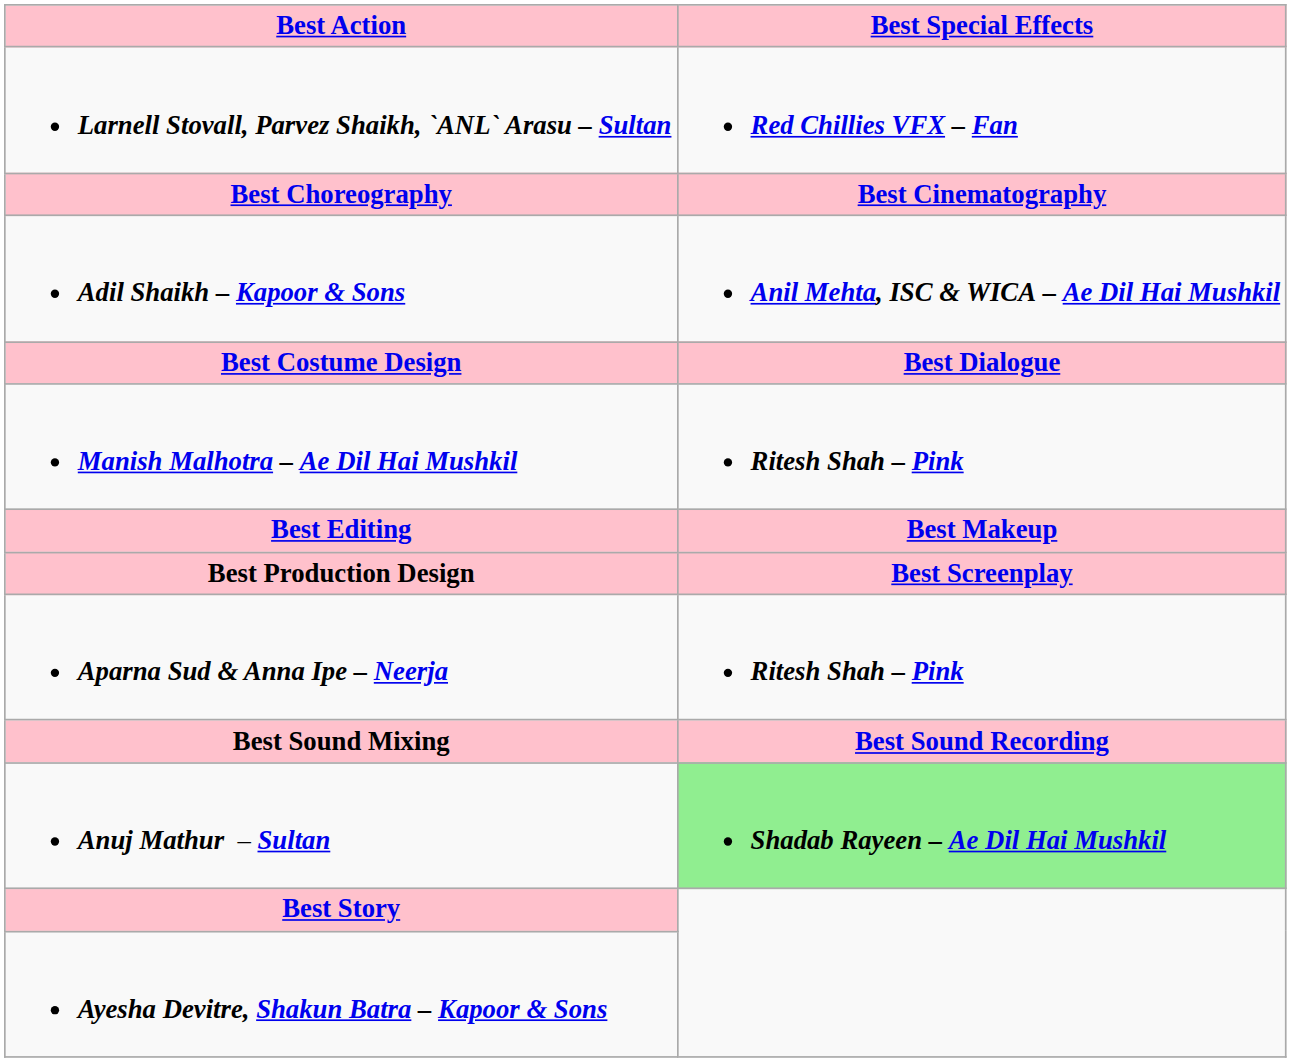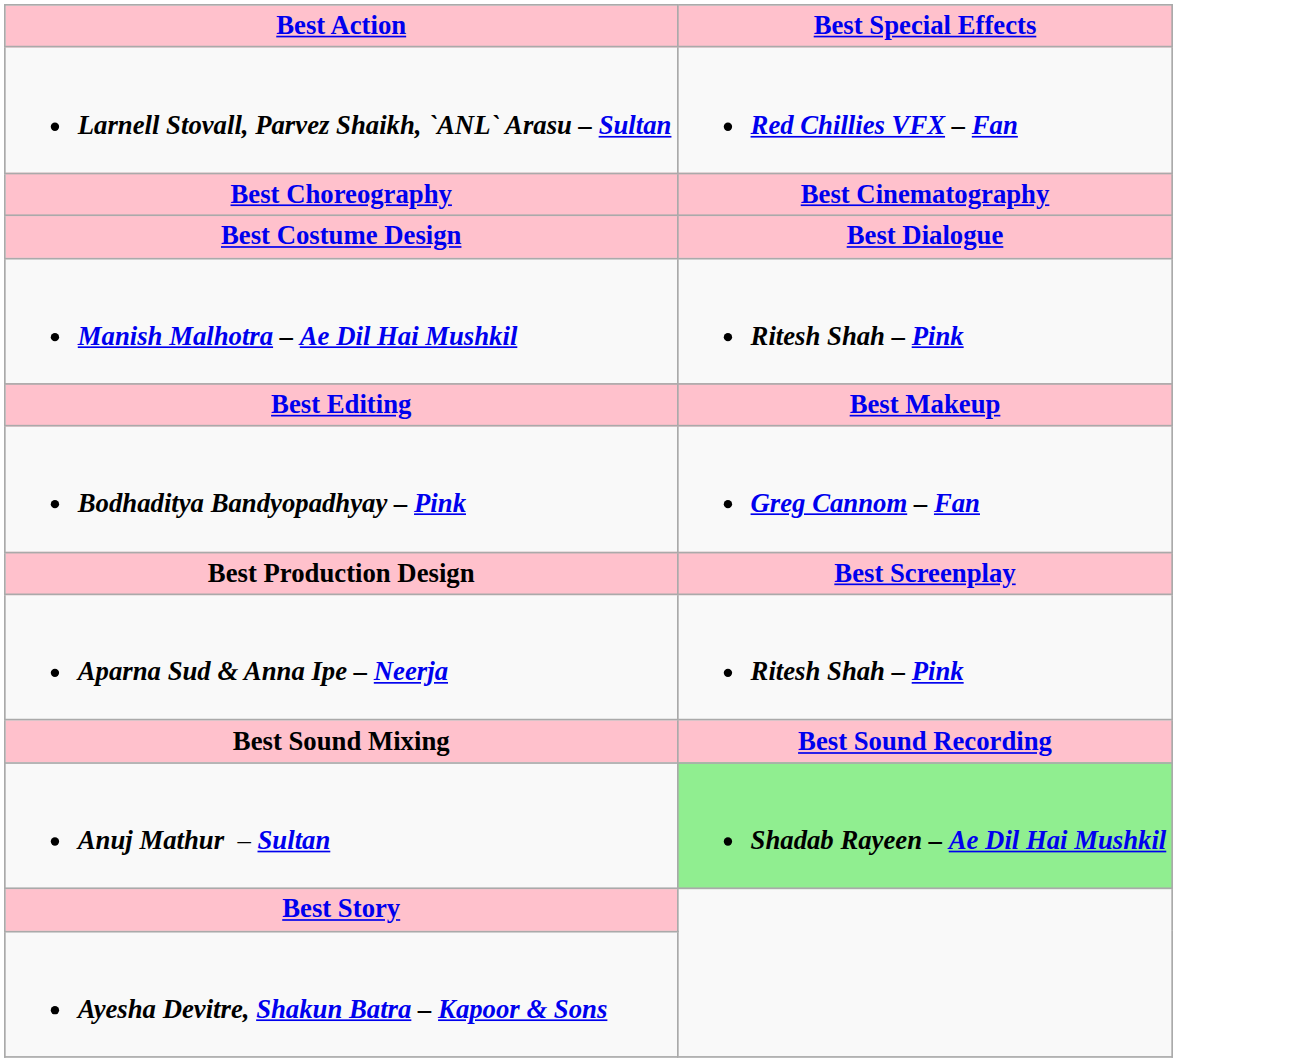- row: Adil Shaikh – Kapoor & Sons | Anil Mehta, ISC & WICA – Ae Dil Hai Mushkil
+ row: Bodhaditya Bandyopadhyay – Pink | Greg Cannom – Fan
